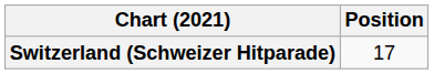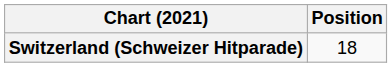Switzerland (Schweizer Hitparade) | Position: 17 -> 18
